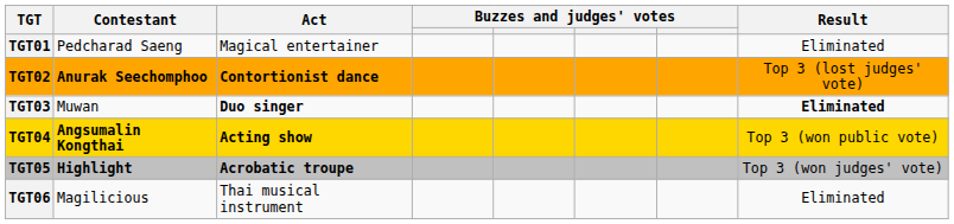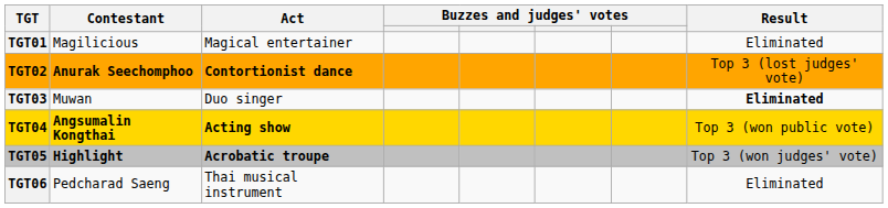TGT01 | Contestant: Pedcharad Saeng -> Magilicious
TGT03 | Act: bold -> normal
TGT06 | Contestant: Magilicious -> Pedcharad Saeng
